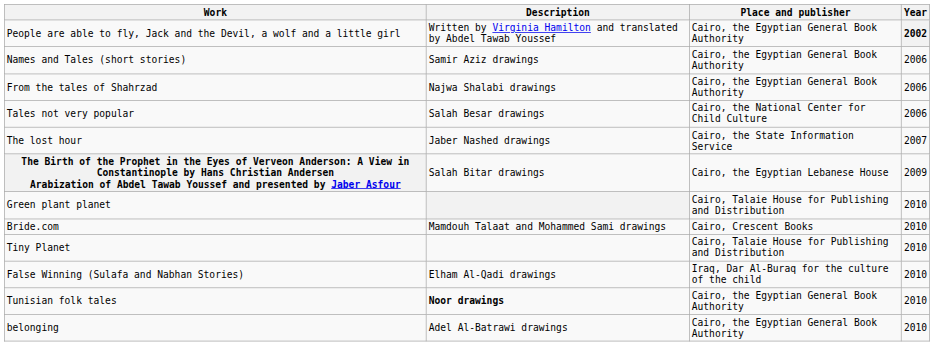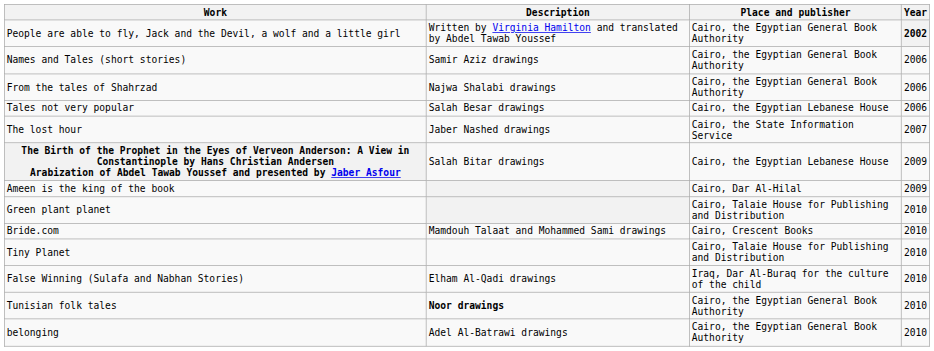Tales not very popular | Place and publisher: Cairo, the National Center for Child Culture -> Cairo, the Egyptian Lebanese House
+ row: Ameen is the king of the book | Cairo, Dar Al-Hilal | 2009
